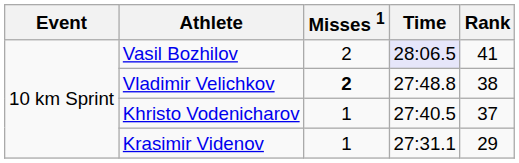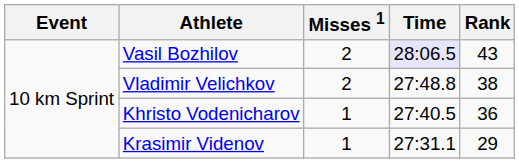Vasil Bozhilov | Rank: 41 -> 43
Vladimir Velichkov | Misses 1: bold -> normal
Khristo Vodenicharov | Rank: 37 -> 36
